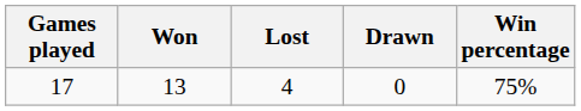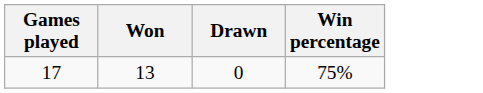- column: Lost | 4
